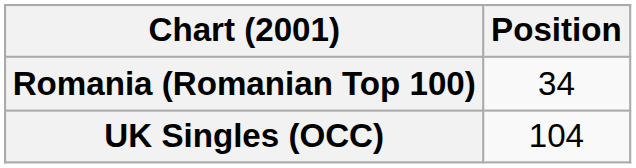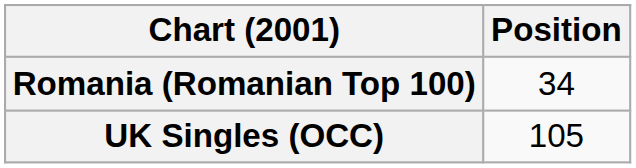UK Singles (OCC) | Position: 104 -> 105
